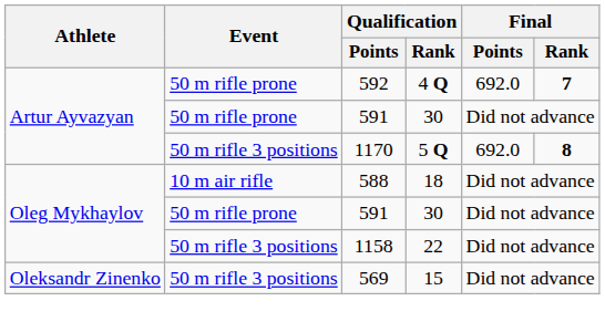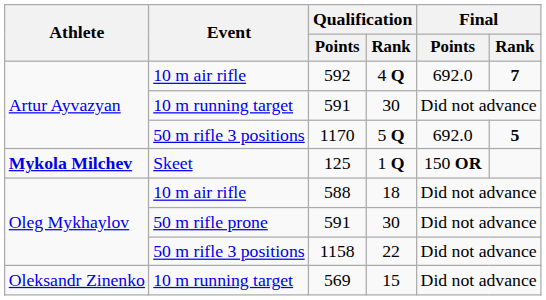592 | Event: 50 m rifle prone -> 10 m air rifle
Artur Ayvazyan / 591 | Event: 50 m rifle prone -> 10 m running target
1170 | Final / Rank: 8 -> 5
+ row: Mykola Milchev | Skeet | 125 | 1 Q | 150 OR
569 | Event: 50 m rifle 3 positions -> 10 m running target
